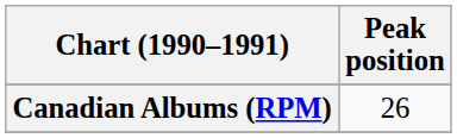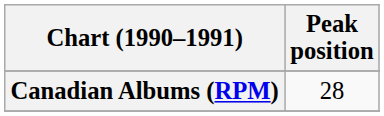Canadian Albums (RPM) | Peak position: 26 -> 28
